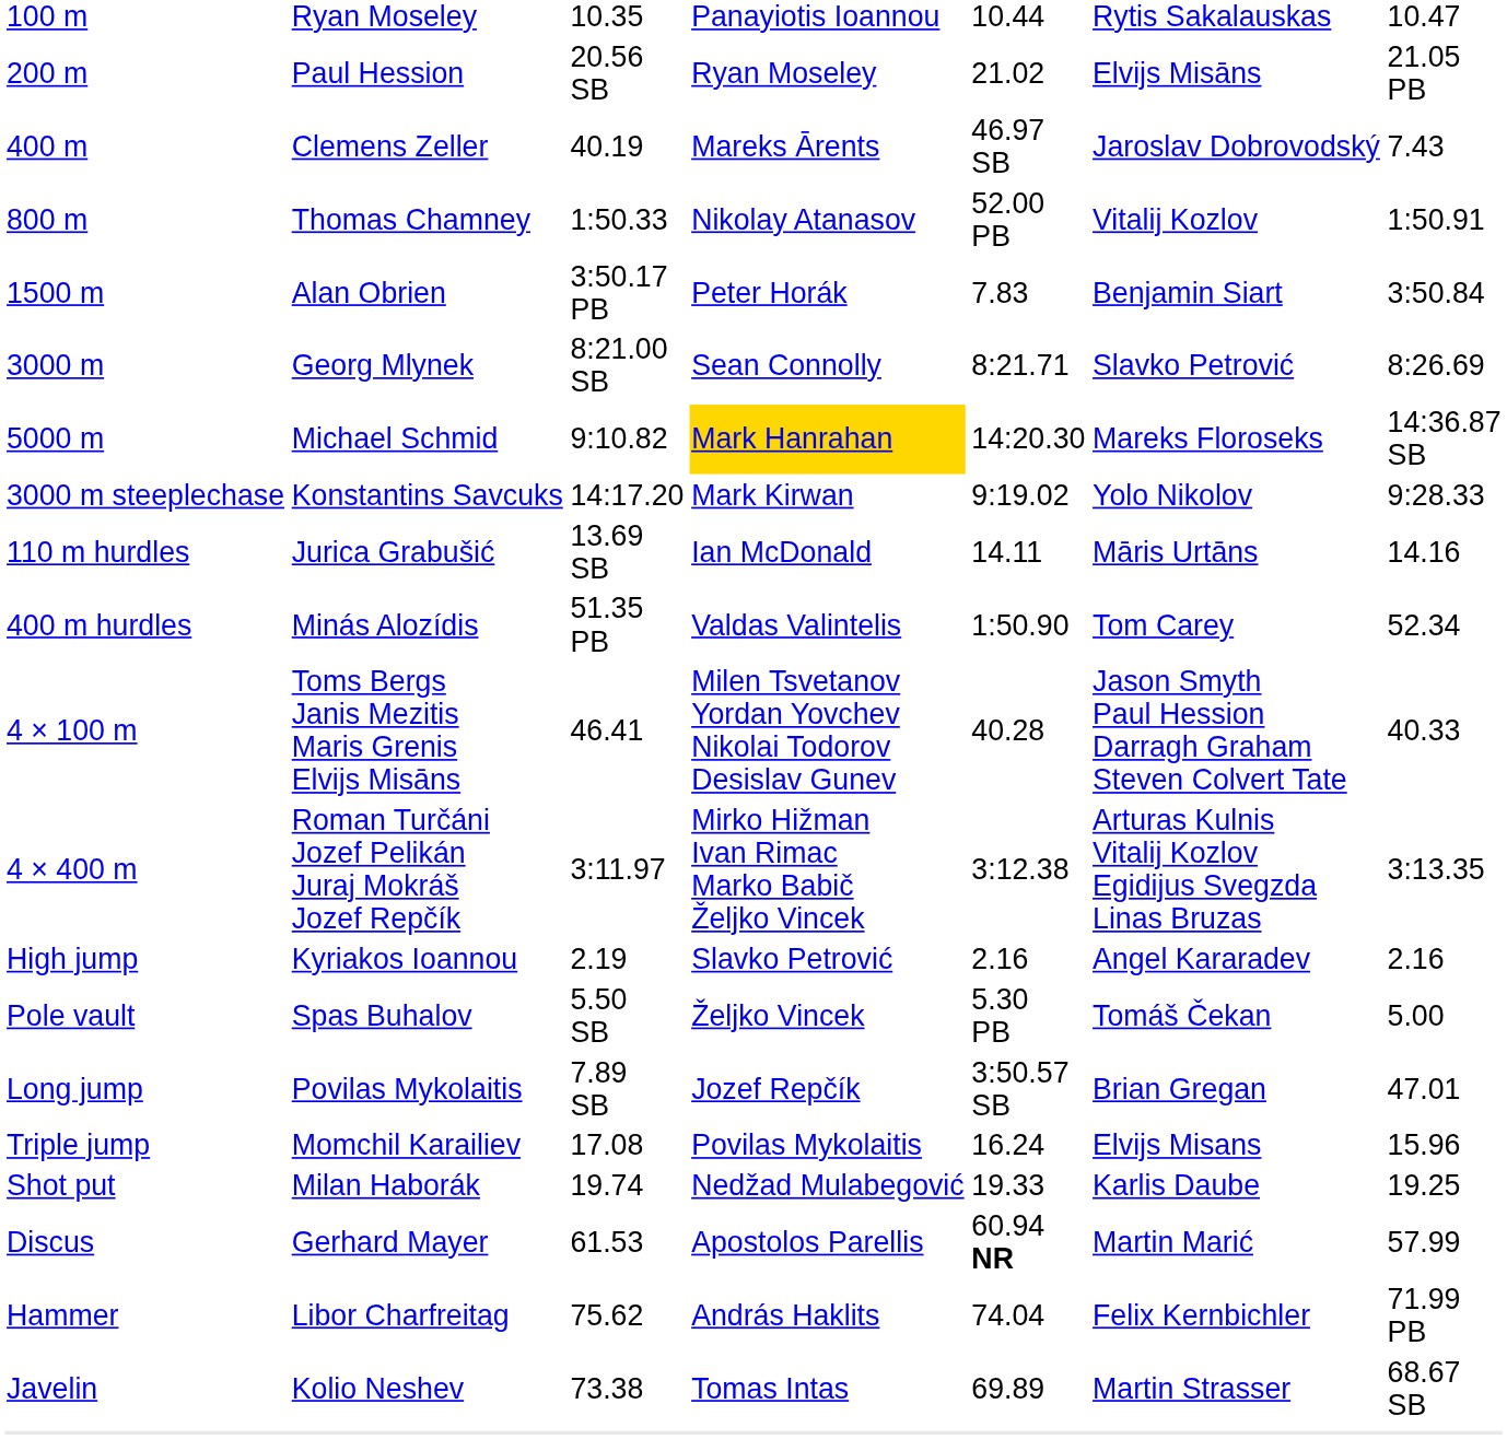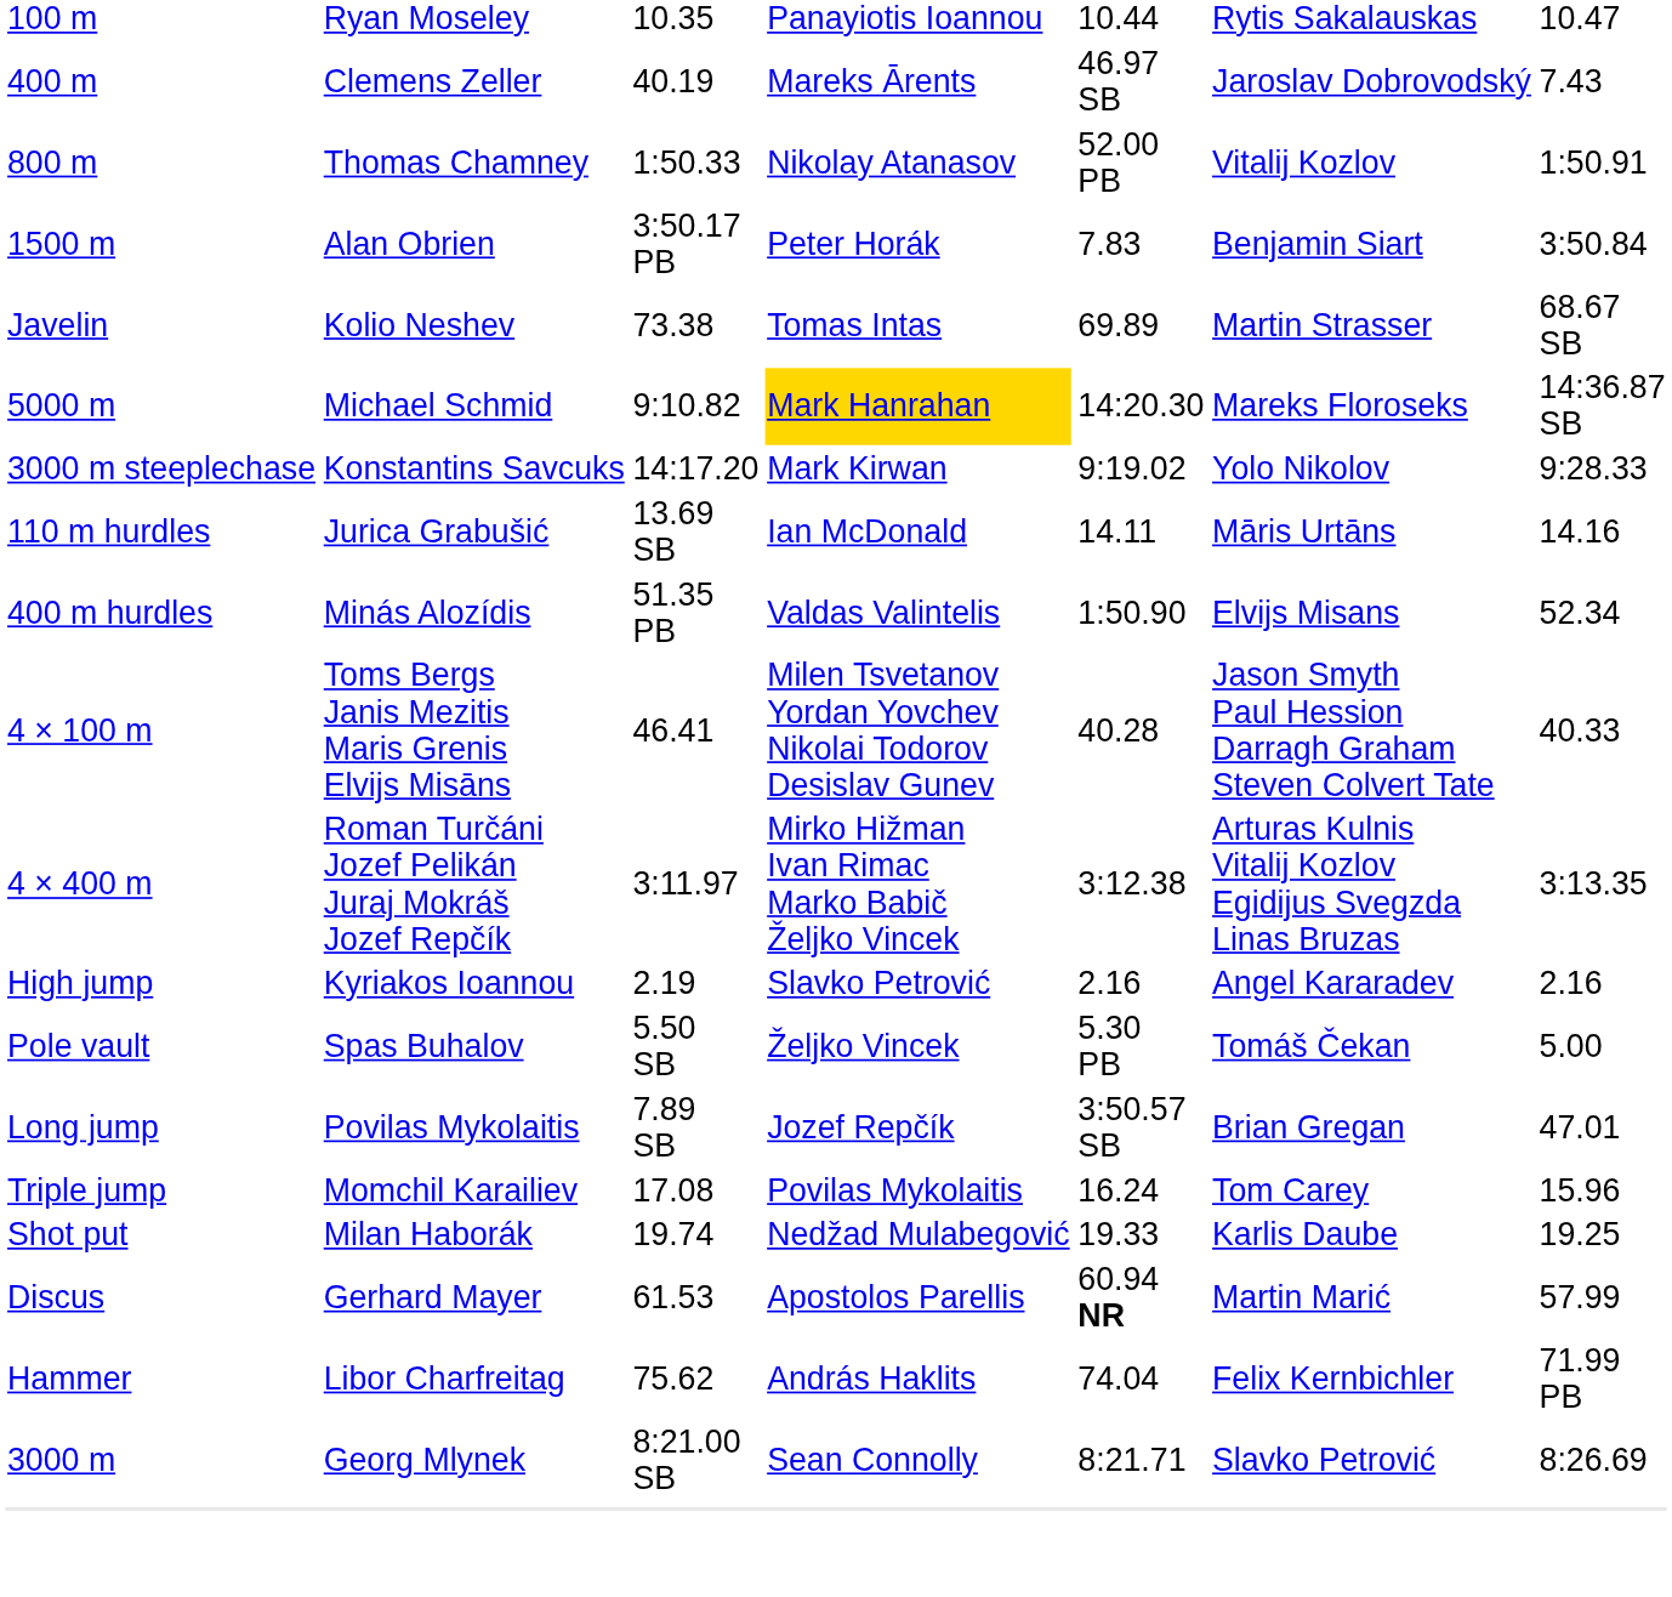- row: 200 m | Paul Hession | 20.56 SB | Ryan Moseley | 21.02 | Elvijs Misāns | 21.05 PB
rows swapped: 3000 m <-> Javelin
400 m hurdles | column 6: Tom Carey -> Elvijs Misans
Triple jump | column 6: Elvijs Misans -> Tom Carey
